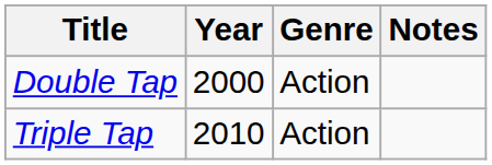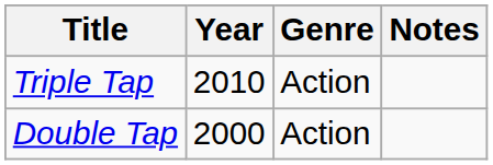rows swapped: Double Tap <-> Triple Tap
